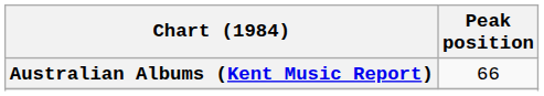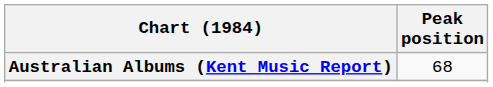Australian Albums (Kent Music Report) | Peak position: 66 -> 68
